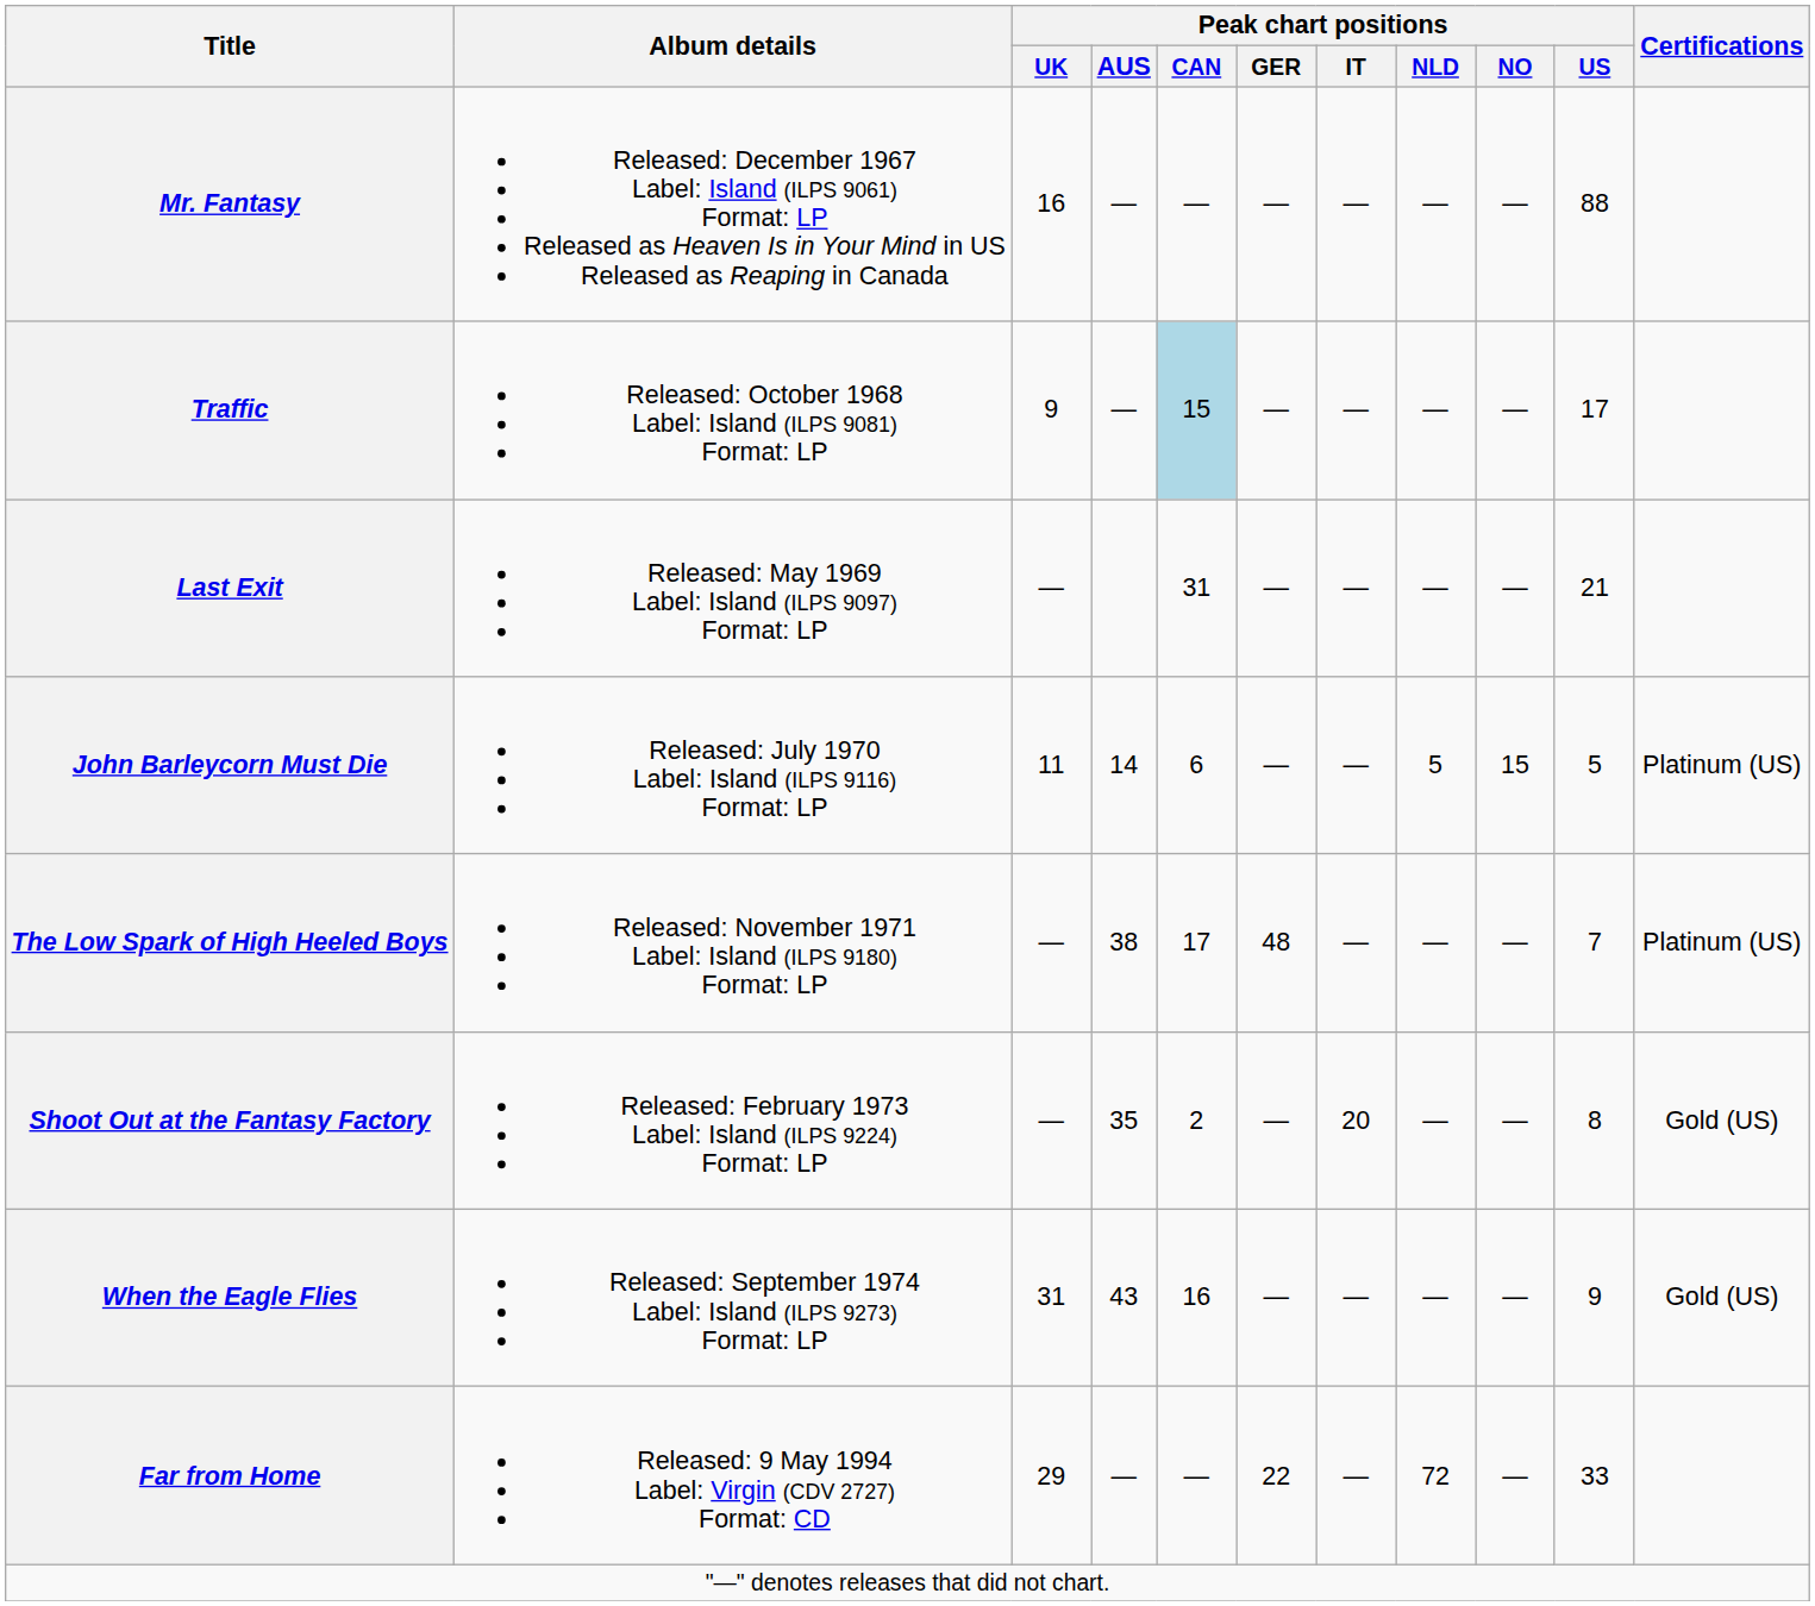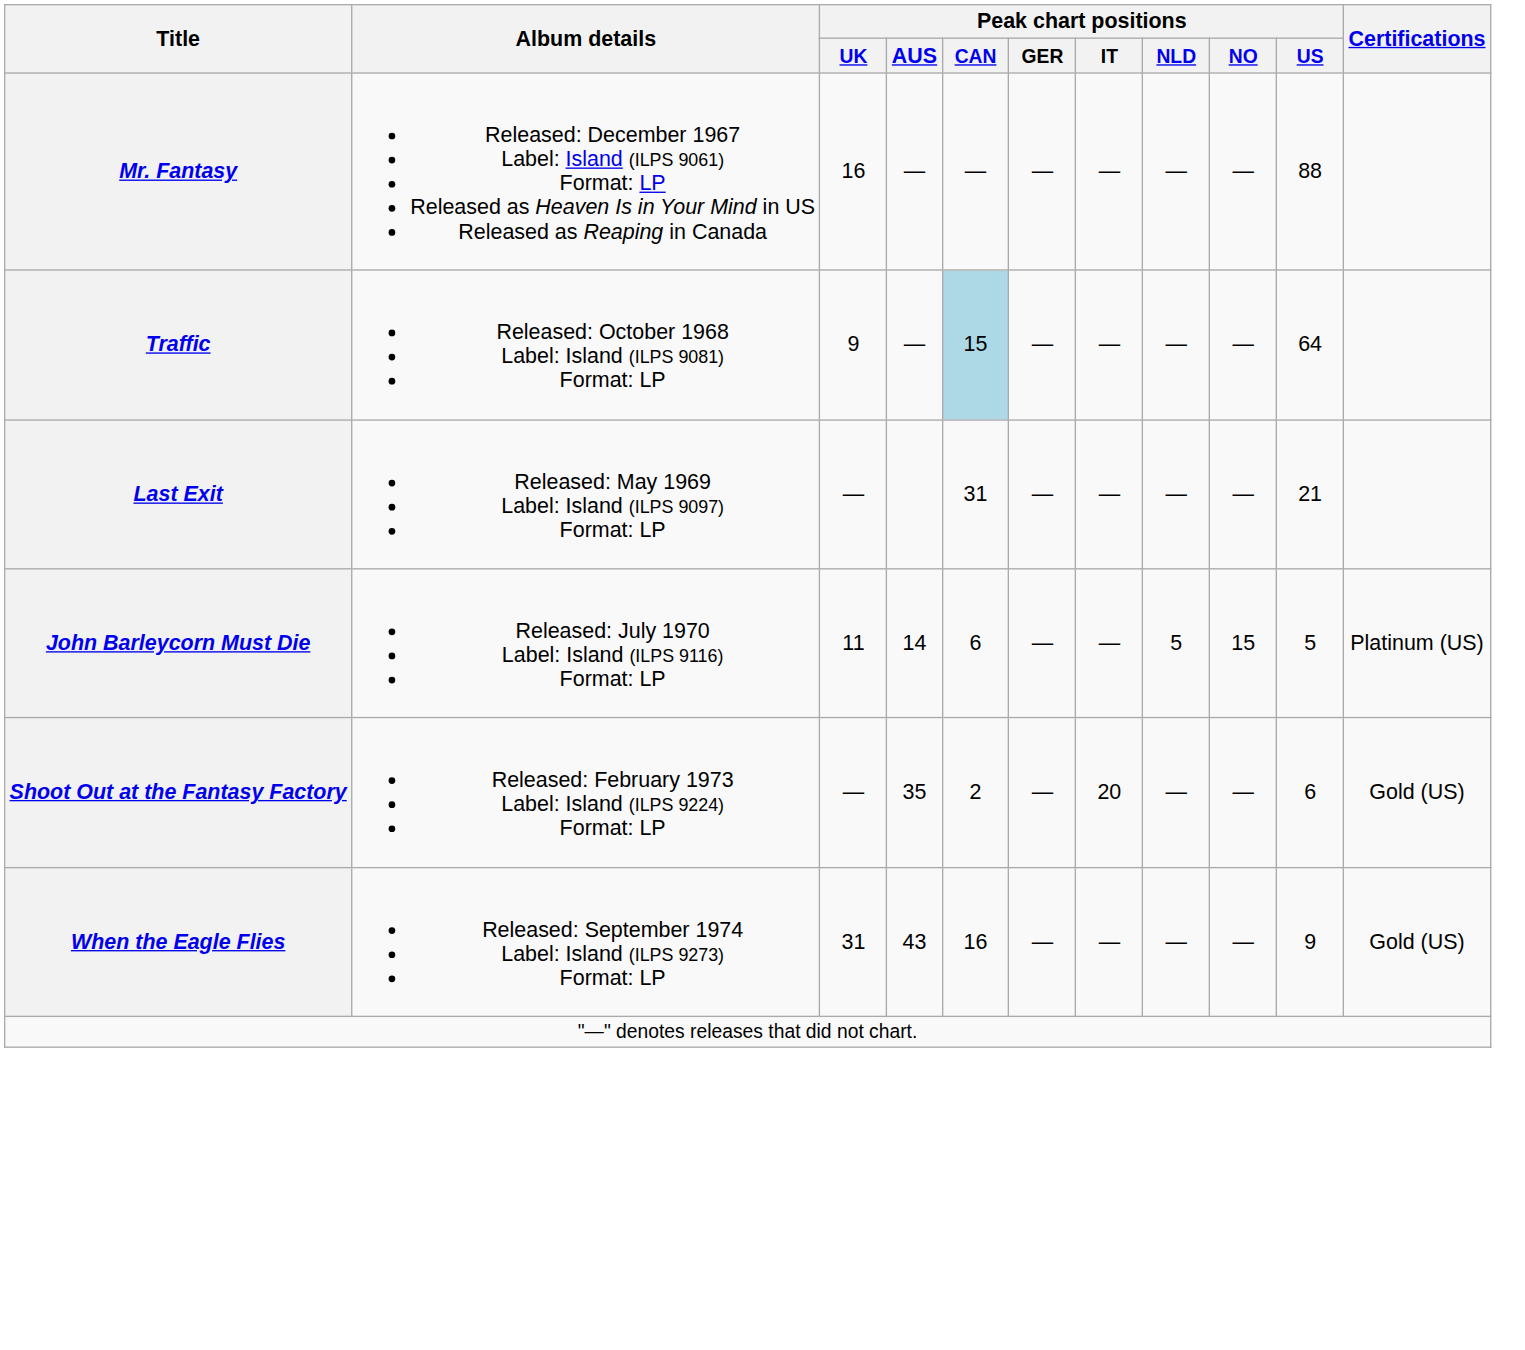Traffic | Peak chart positions / US: 17 -> 64
- row: The Low Spark of High Heeled Boys | Released: November 1971 Label: Island (ILPS 9180) Format: LP | — | 38 | 17 | 48 | — | — | — | 7 | Platinum (US)
Shoot Out at the Fantasy Factory | Peak chart positions / US: 8 -> 6
- row: Far from Home | Released: 9 May 1994 Label: Virgin (CDV 2727) Format: CD | 29 | — | — | 22 | — | 72 | — | 33
